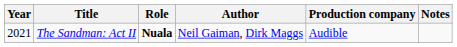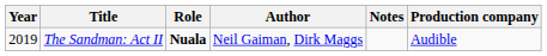columns swapped: Production company <-> Notes
The Sandman: Act II | Year: 2021 -> 2019
